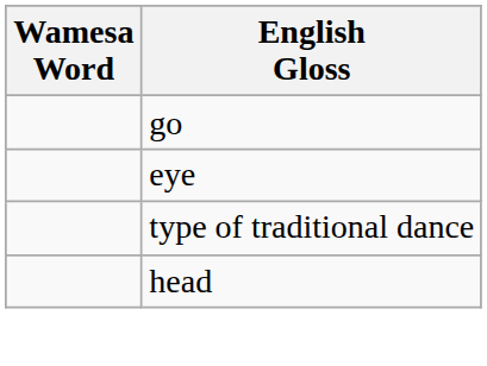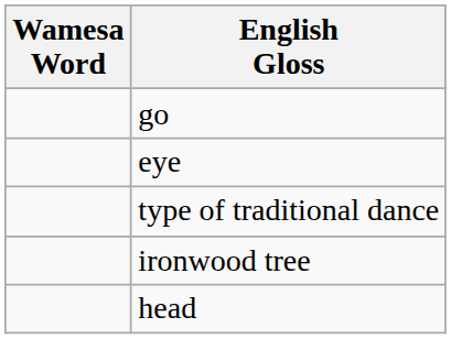+ row: ironwood tree
